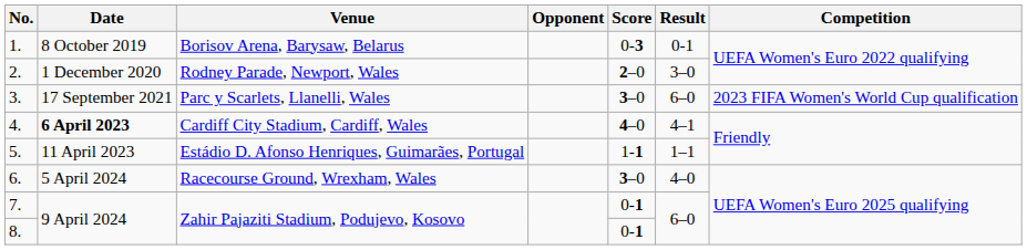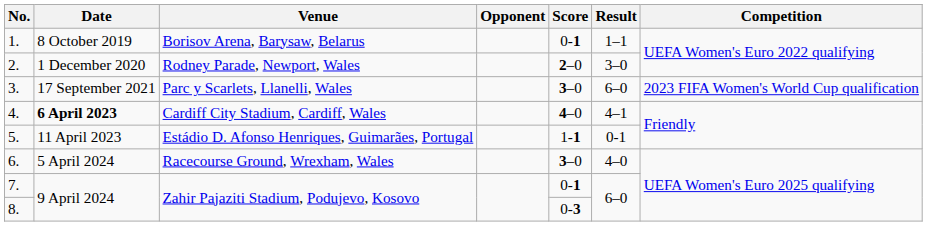1. | Score: 0-3 -> 0-1
1. | Result: 0-1 -> 1–1
5. | Result: 1–1 -> 0-1
8. | Score: 0-1 -> 0-3
